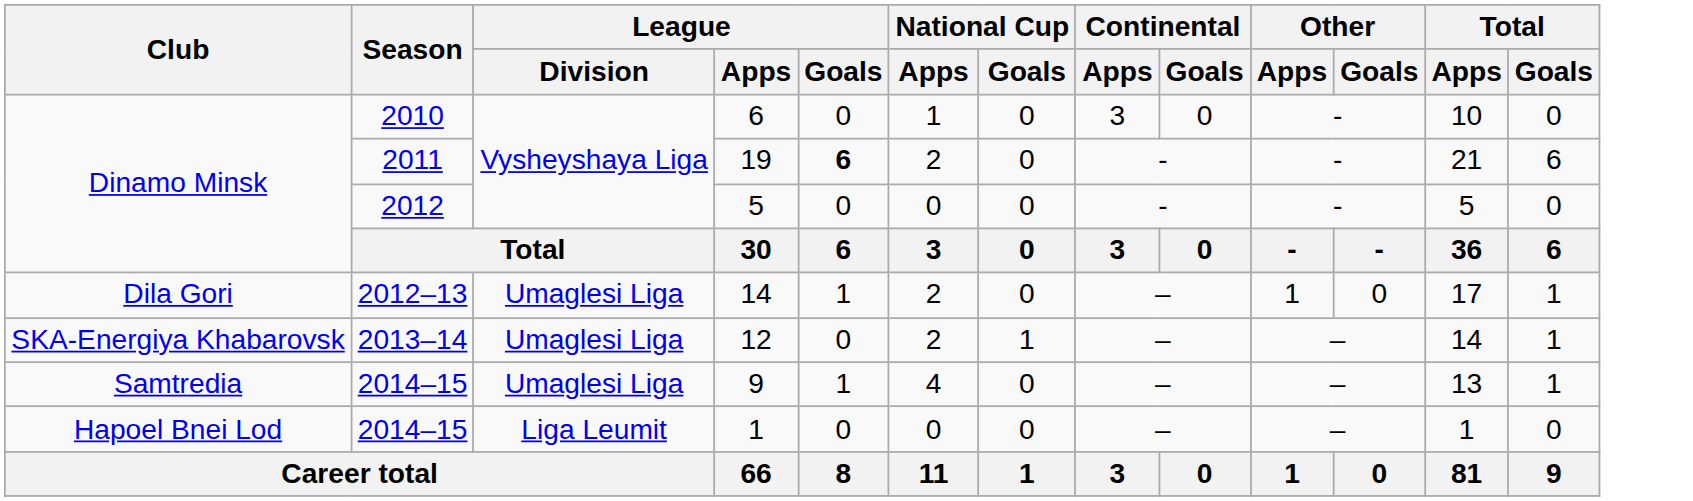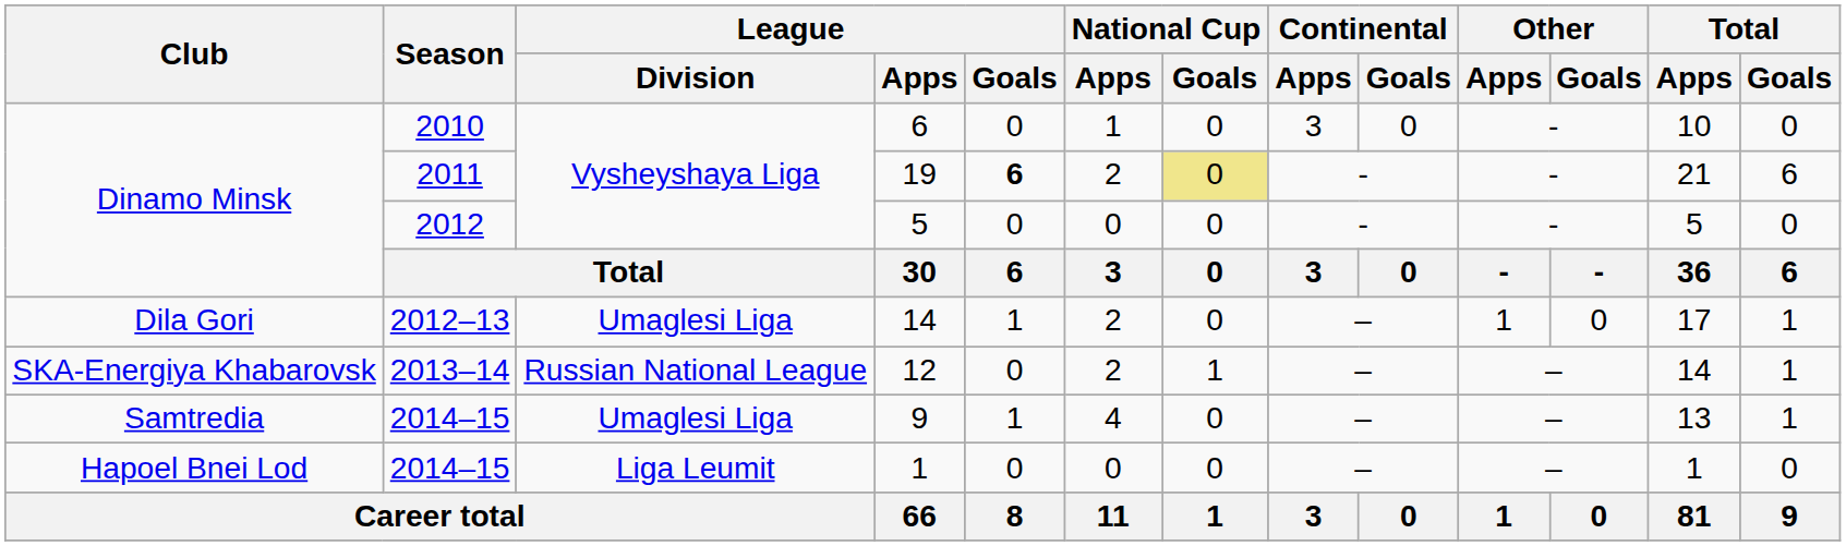19 | National Cup / Goals: no background -> khaki background
12 | League / Division: Umaglesi Liga -> Russian National League
